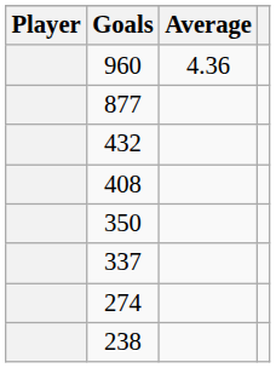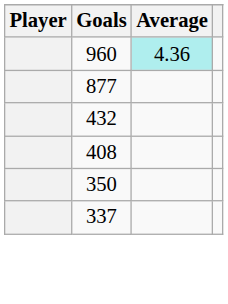960 | Average: no background -> paleturquoise background
- row: 274
- row: 238
